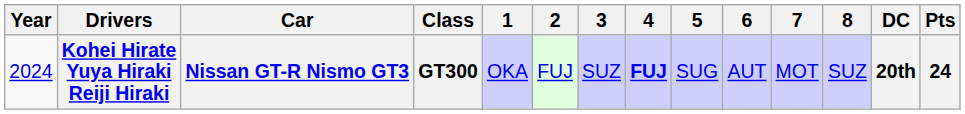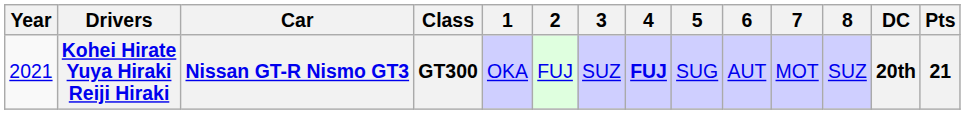Kohei Hirate Yuya Hiraki Reiji Hiraki | Year: 2024 -> 2021
Kohei Hirate Yuya Hiraki Reiji Hiraki | Pts: 24 -> 21
